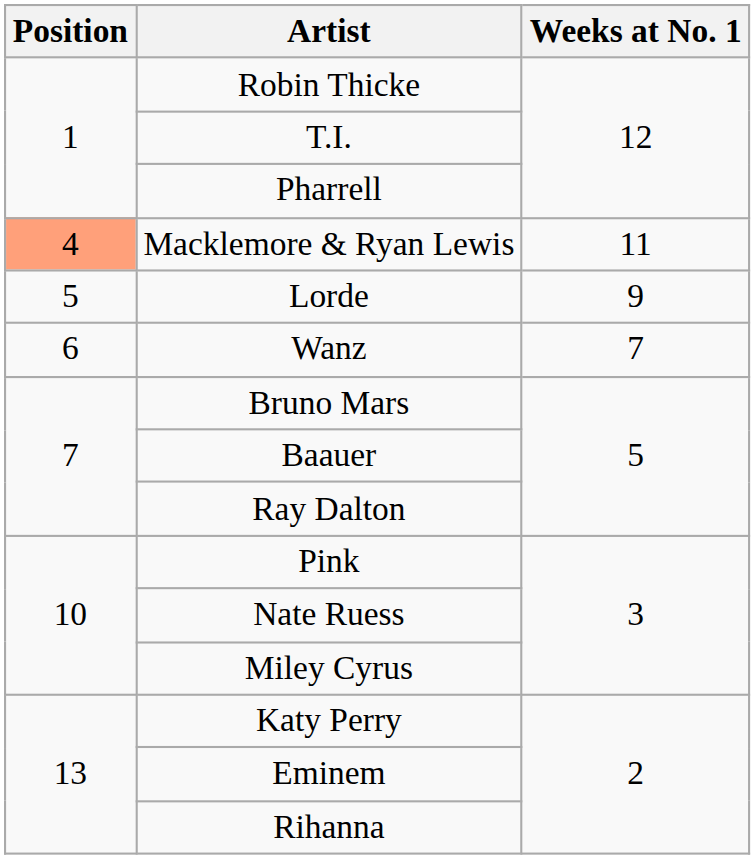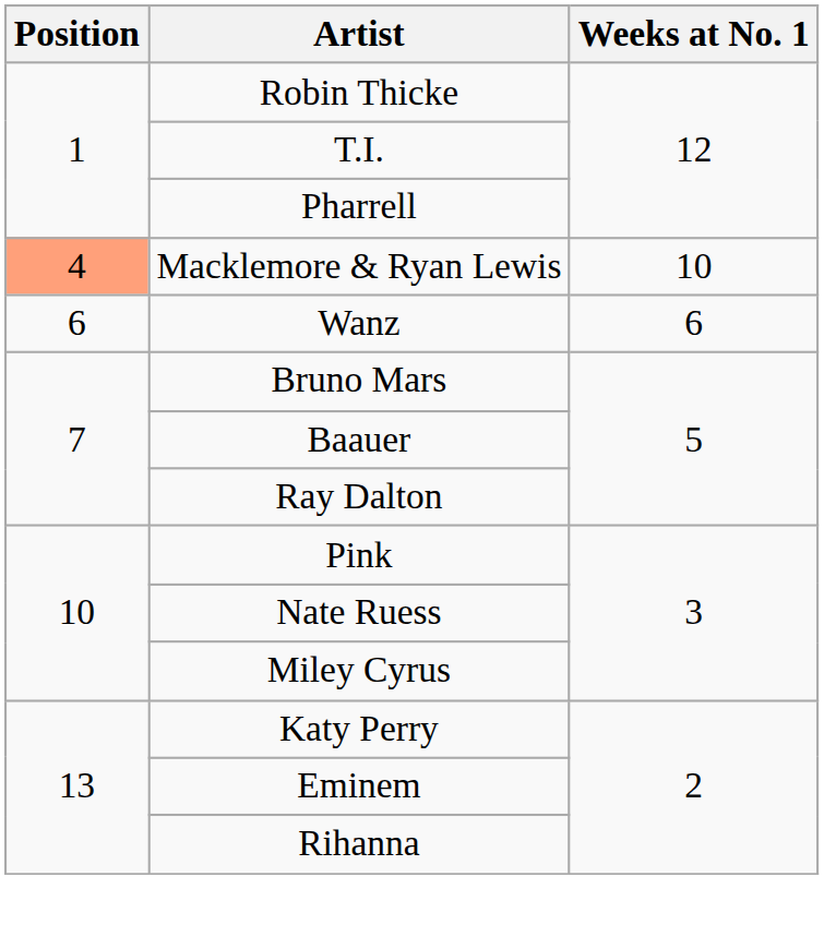Macklemore & Ryan Lewis | Weeks at No. 1: 11 -> 10
- row: 5 | Lorde | 9
Wanz | Weeks at No. 1: 7 -> 6
